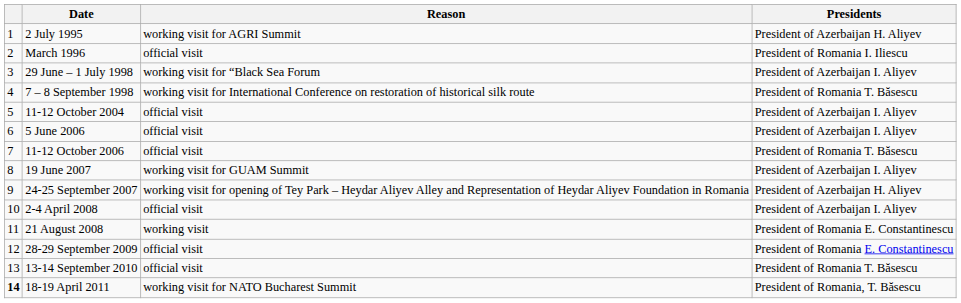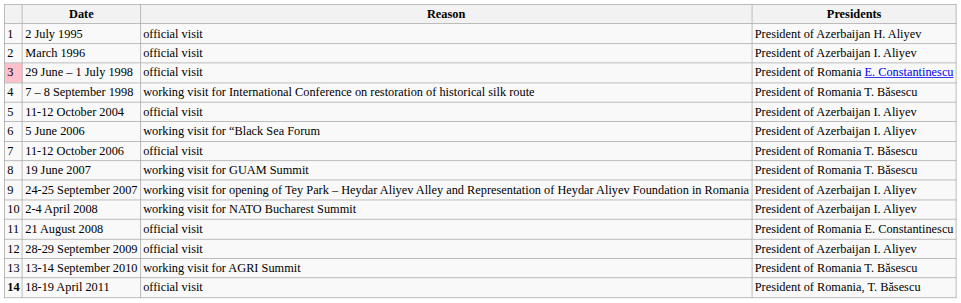2 July 1995 | Reason: working visit for AGRI Summit -> official visit
March 1996 | Presidents: President of Romania I. Iliescu -> President of Azerbaijan I. Aliyev
29 June – 1 July 1998 | column 1: no background -> pink background
29 June – 1 July 1998 | Reason: working visit for “Black Sea Forum -> official visit
29 June – 1 July 1998 | Presidents: President of Azerbaijan I. Aliyev -> President of Romania E. Constantinescu
5 June 2006 | Reason: official visit -> working visit for “Black Sea Forum
19 June 2007 | Presidents: President of Azerbaijan I. Aliyev -> President of Romania T. Băsescu
24-25 September 2007 | Presidents: President of Azerbaijan H. Aliyev -> President of Azerbaijan I. Aliyev
2-4 April 2008 | Reason: official visit -> working visit for NATO Bucharest Summit
21 August 2008 | Reason: working visit -> official visit
28-29 September 2009 | Presidents: President of Romania E. Constantinescu -> President of Azerbaijan I. Aliyev
13-14 September 2010 | Reason: official visit -> working visit for AGRI Summit
18-19 April 2011 | Reason: working visit for NATO Bucharest Summit -> official visit
